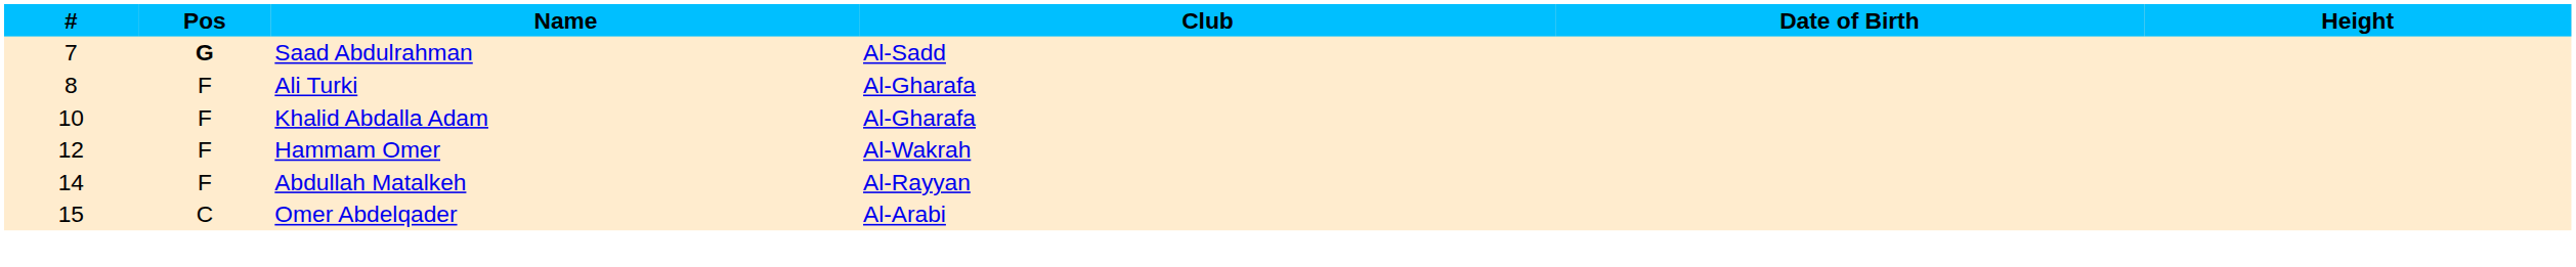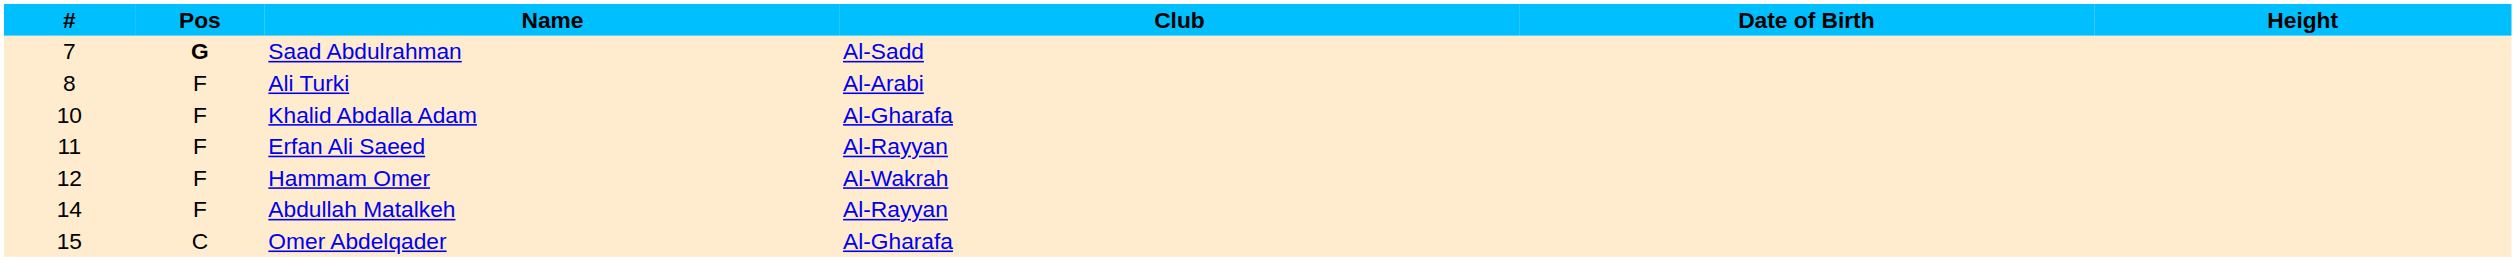Ali Turki | Club: Al-Gharafa -> Al-Arabi
+ row: 11 | F | Erfan Ali Saeed | Al-Rayyan
Omer Abdelqader | Club: Al-Arabi -> Al-Gharafa
